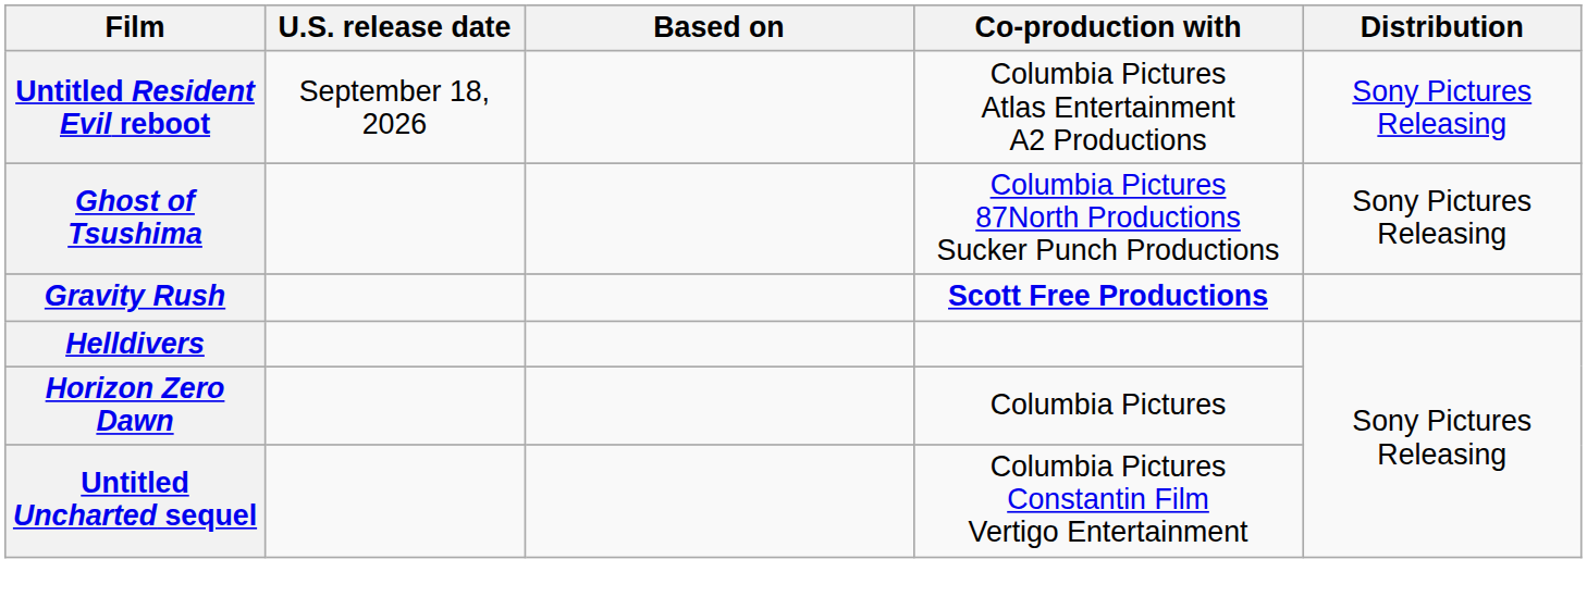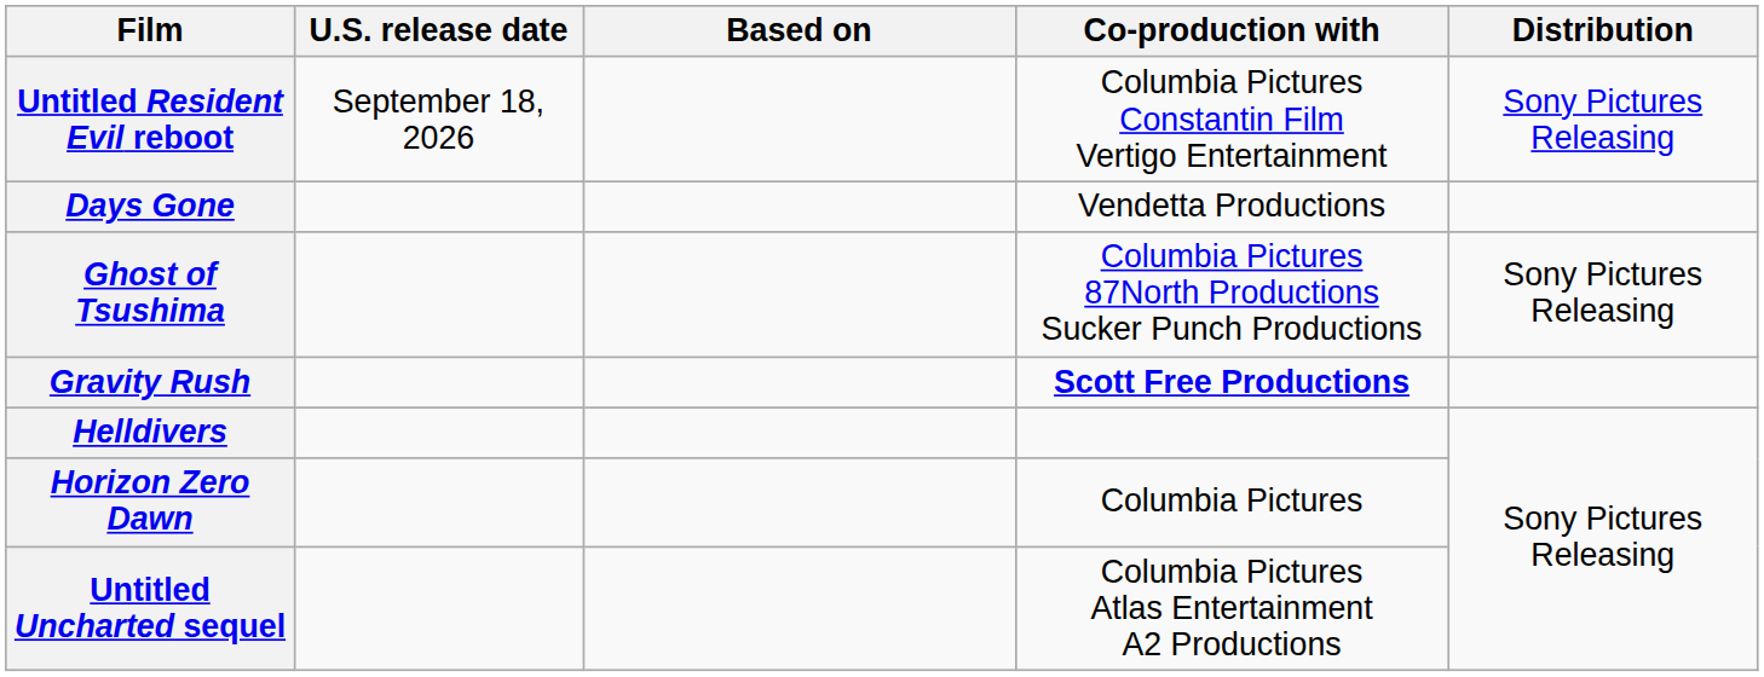Untitled Resident Evil reboot | Co-production with: Columbia Pictures Atlas Entertainment A2 Productions -> Columbia Pictures Constantin Film Vertigo Entertainment
+ row: Days Gone | Vendetta Productions
Untitled Uncharted sequel | Co-production with: Columbia Pictures Constantin Film Vertigo Entertainment -> Columbia Pictures Atlas Entertainment A2 Productions
